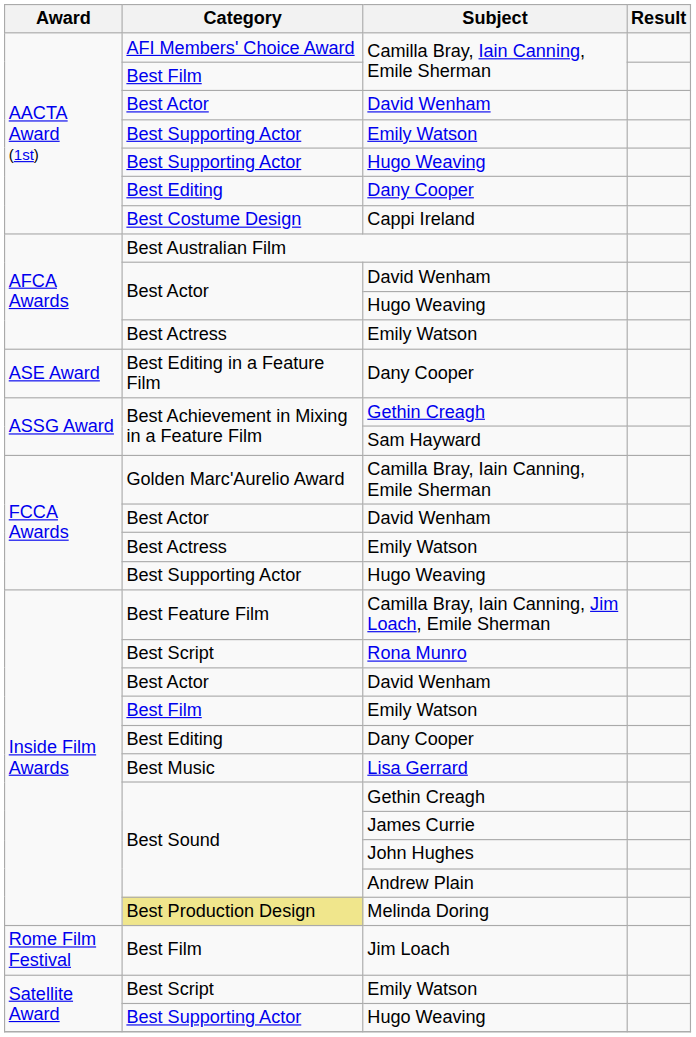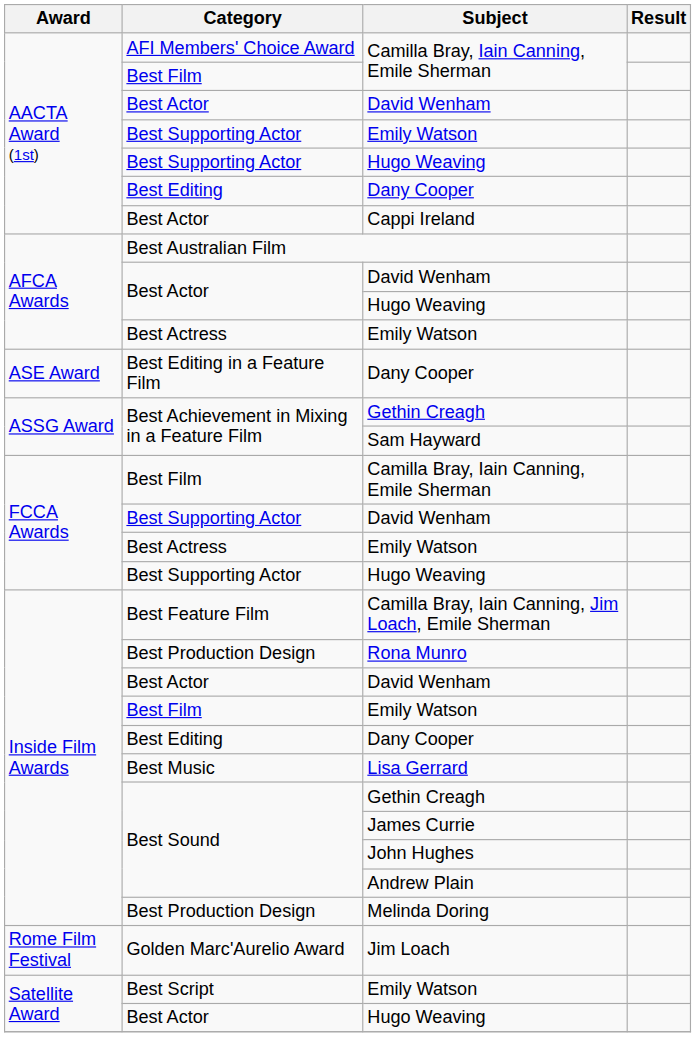Cappi Ireland | Category: Best Costume Design -> Best Actor
FCCA Awards / Camilla Bray, Iain Canning, Emile Sherman | Category: Golden Marc'Aurelio Award -> Best Film
FCCA Awards / David Wenham | Category: Best Actor -> Best Supporting Actor
Rona Munro | Category: Best Script -> Best Production Design
Melinda Doring | Category: khaki background -> no background
Jim Loach | Category: Best Film -> Golden Marc'Aurelio Award
Satellite Award / Hugo Weaving | Category: Best Supporting Actor -> Best Actor
